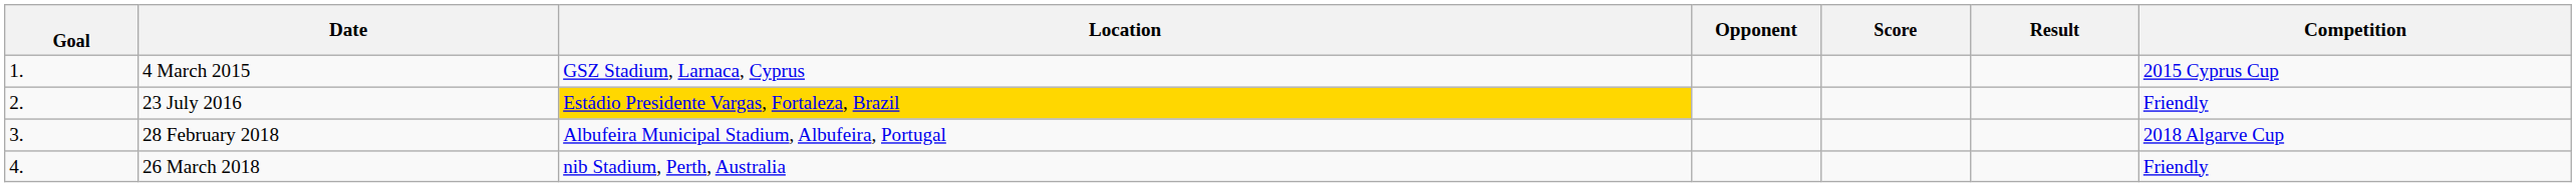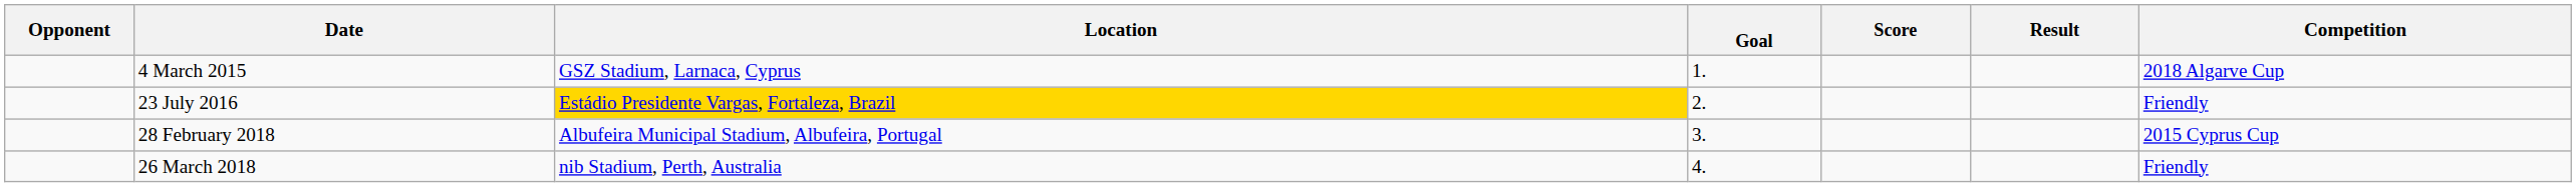columns swapped: Goal <-> Opponent
4 March 2015 | Competition: 2015 Cyprus Cup -> 2018 Algarve Cup
28 February 2018 | Competition: 2018 Algarve Cup -> 2015 Cyprus Cup
